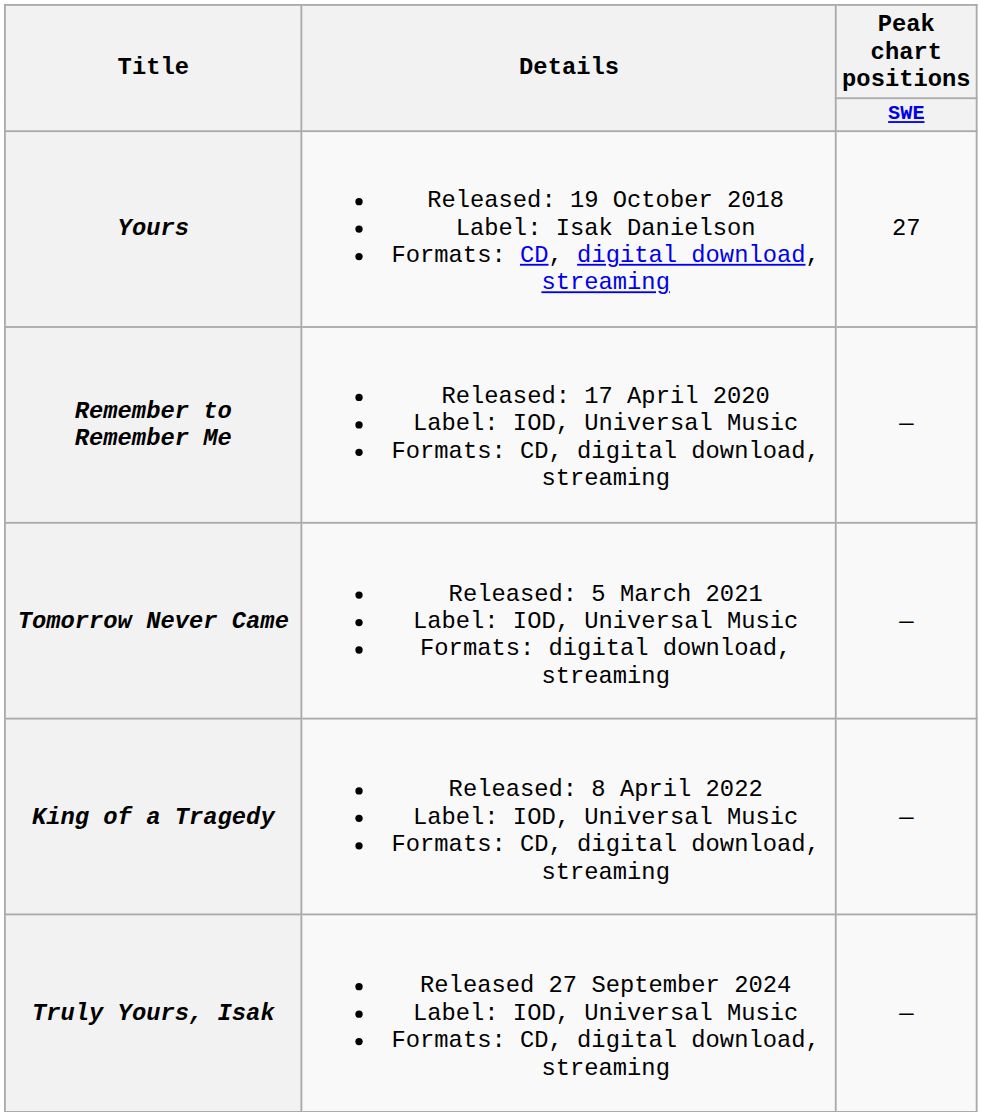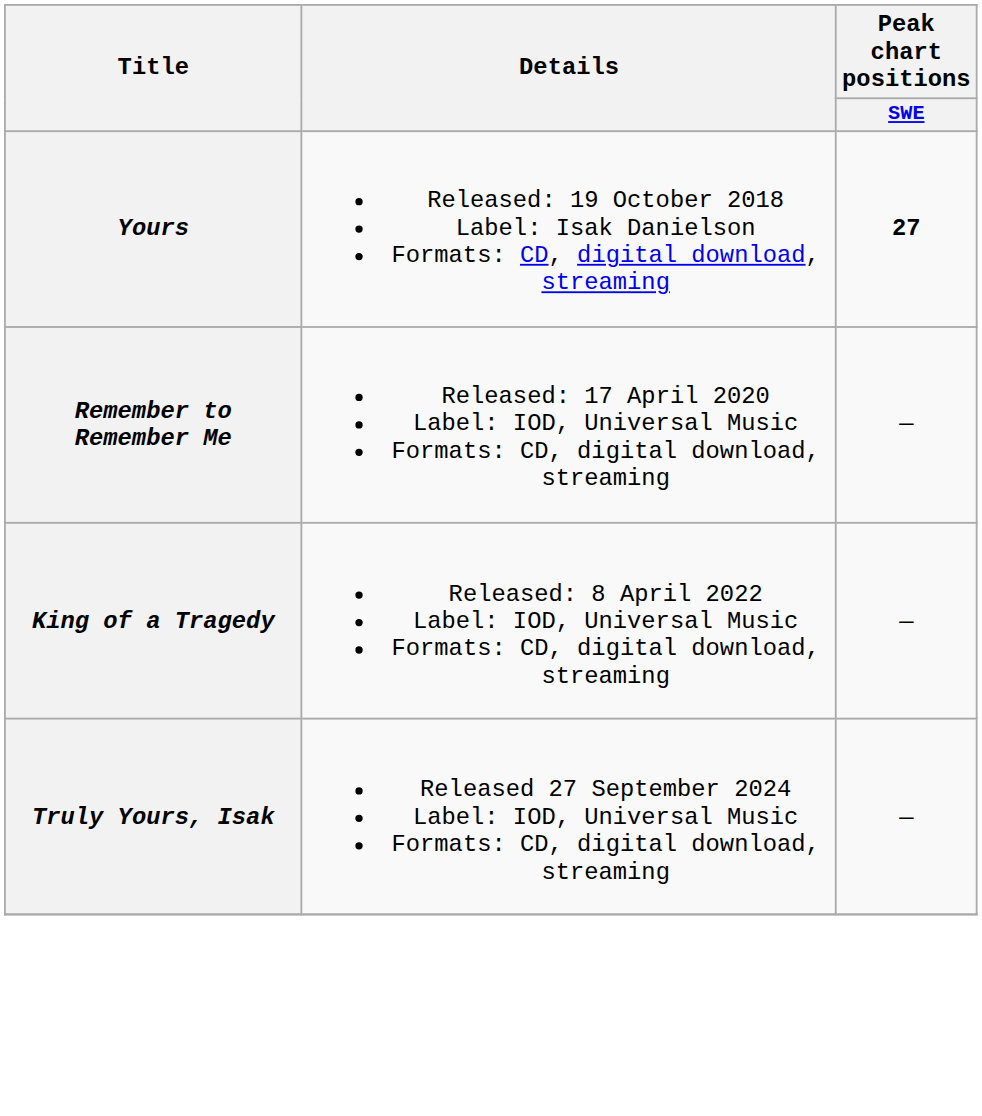Yours | Peak chart positions / SWE: normal -> bold
- row: Tomorrow Never Came | Released: 5 March 2021 Label: IOD, Universal Music Formats: digital download, streaming | —
